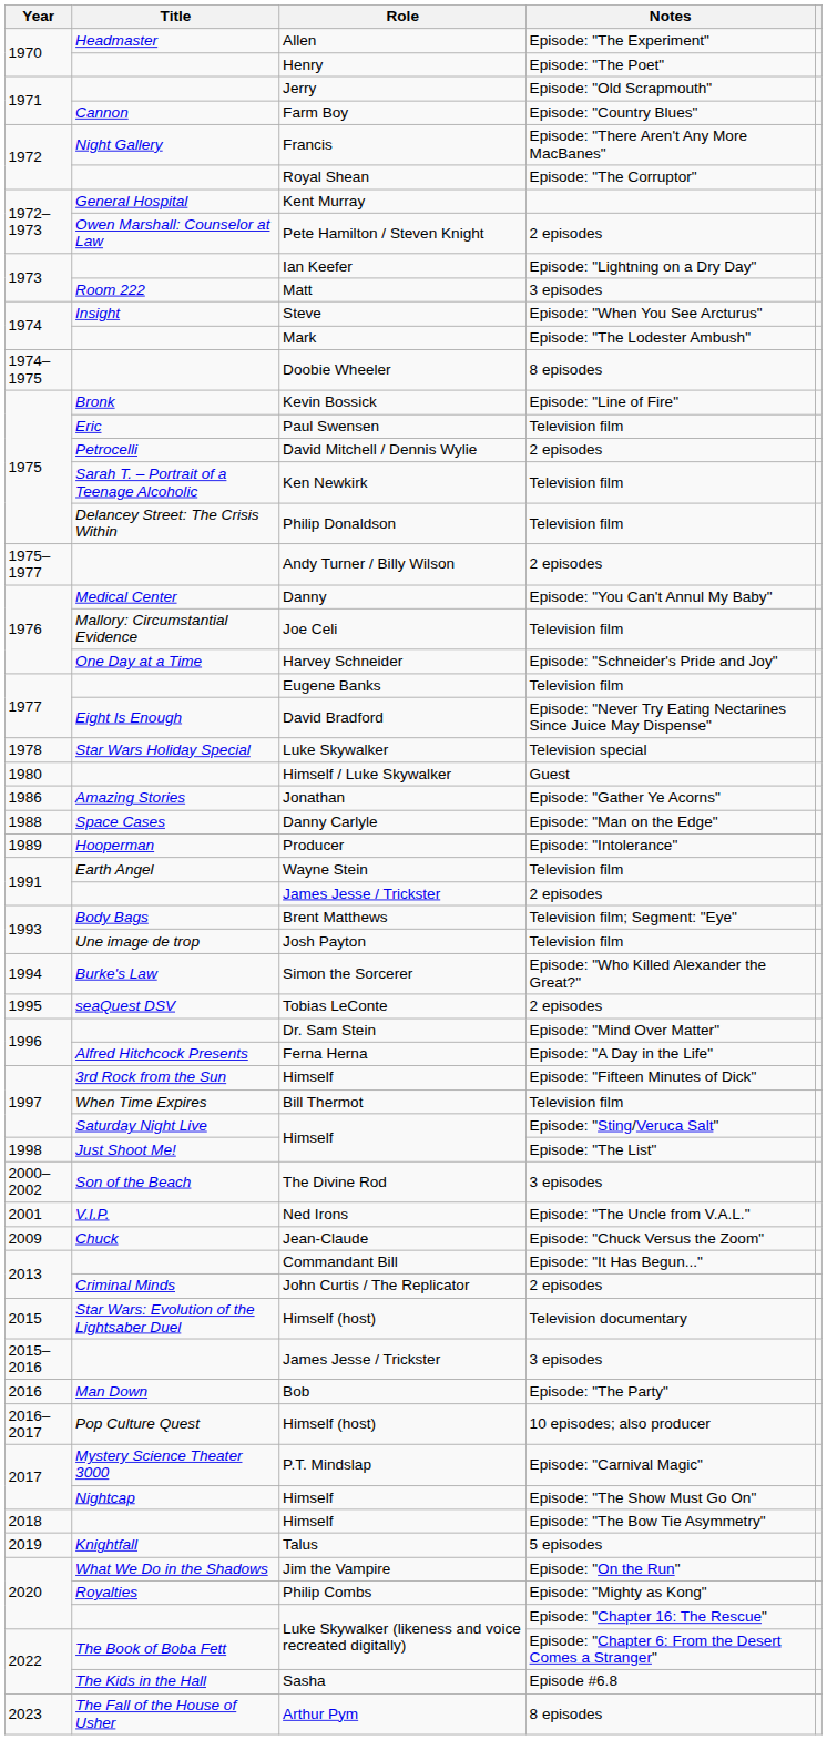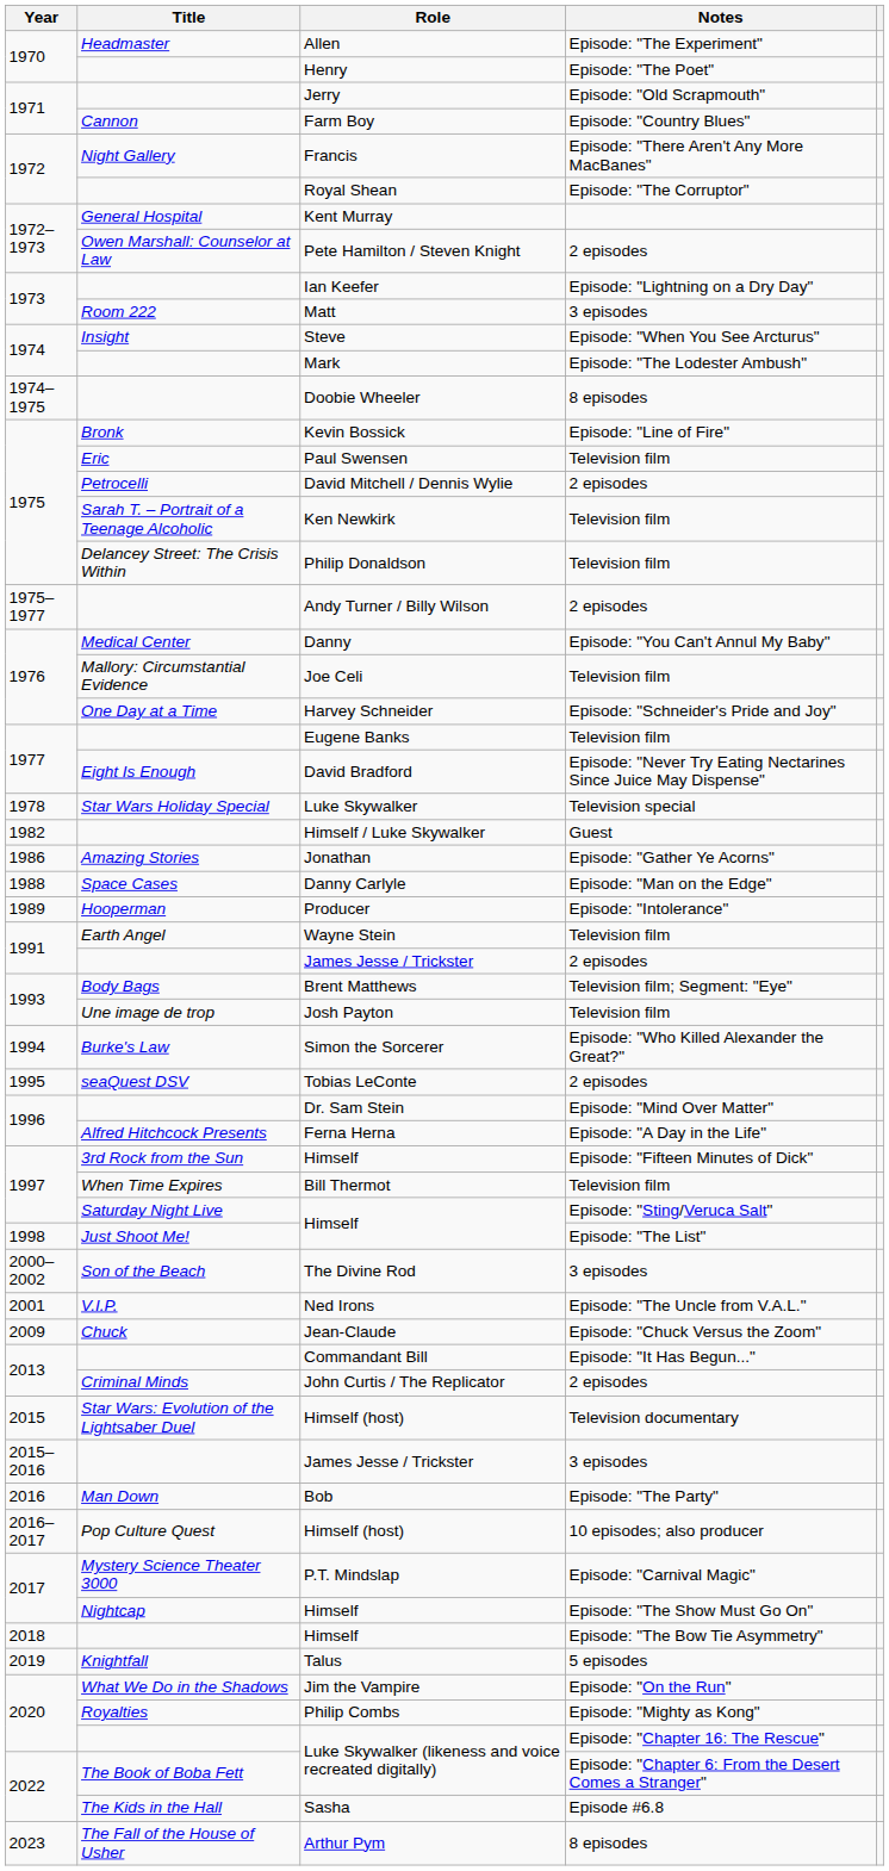Himself / Luke Skywalker | Year: 1980 -> 1982
